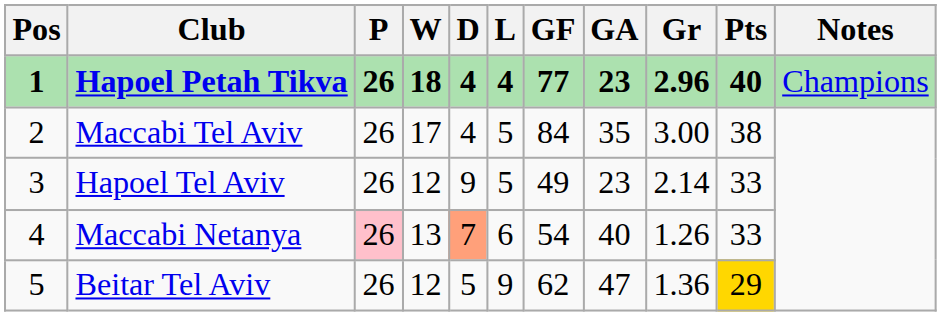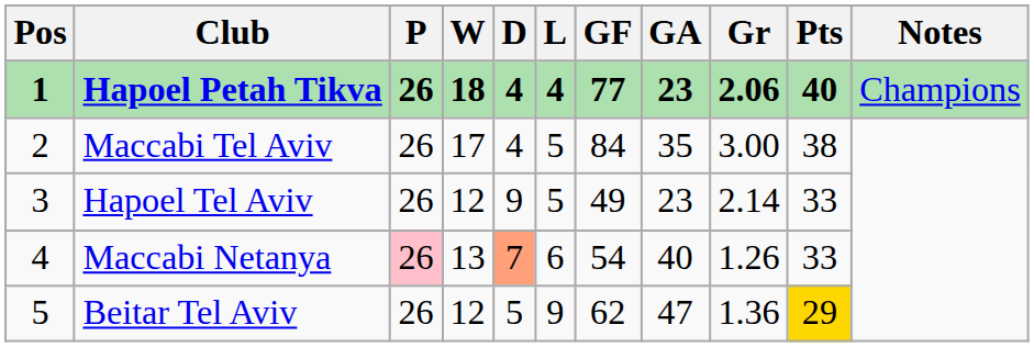Hapoel Petah Tikva | Gr: 2.96 -> 2.06
